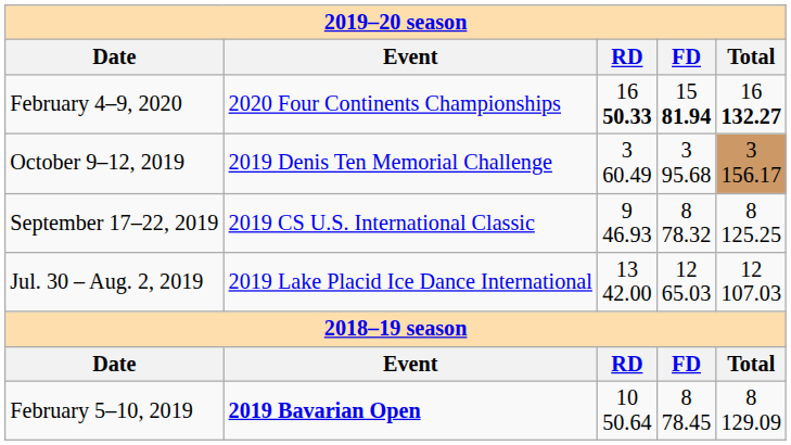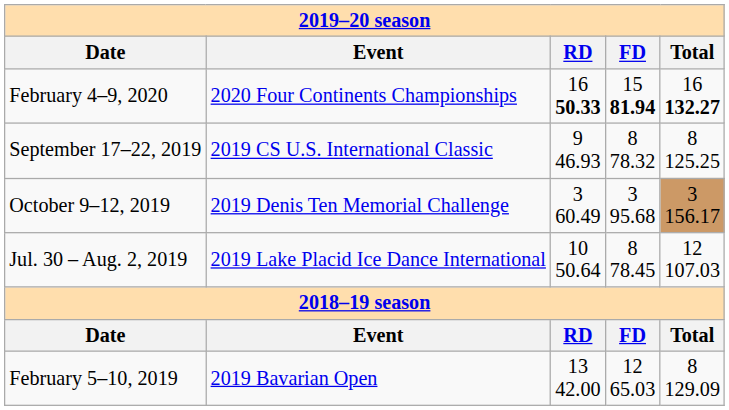rows swapped: October 9–12, 2019 <-> September 17–22, 2019
Jul. 30 – Aug. 2, 2019 | RD: 13 42.00 -> 10 50.64
Jul. 30 – Aug. 2, 2019 | FD: 12 65.03 -> 8 78.45
February 5–10, 2019 | Event: bold -> normal
February 5–10, 2019 | RD: 10 50.64 -> 13 42.00
February 5–10, 2019 | FD: 8 78.45 -> 12 65.03
